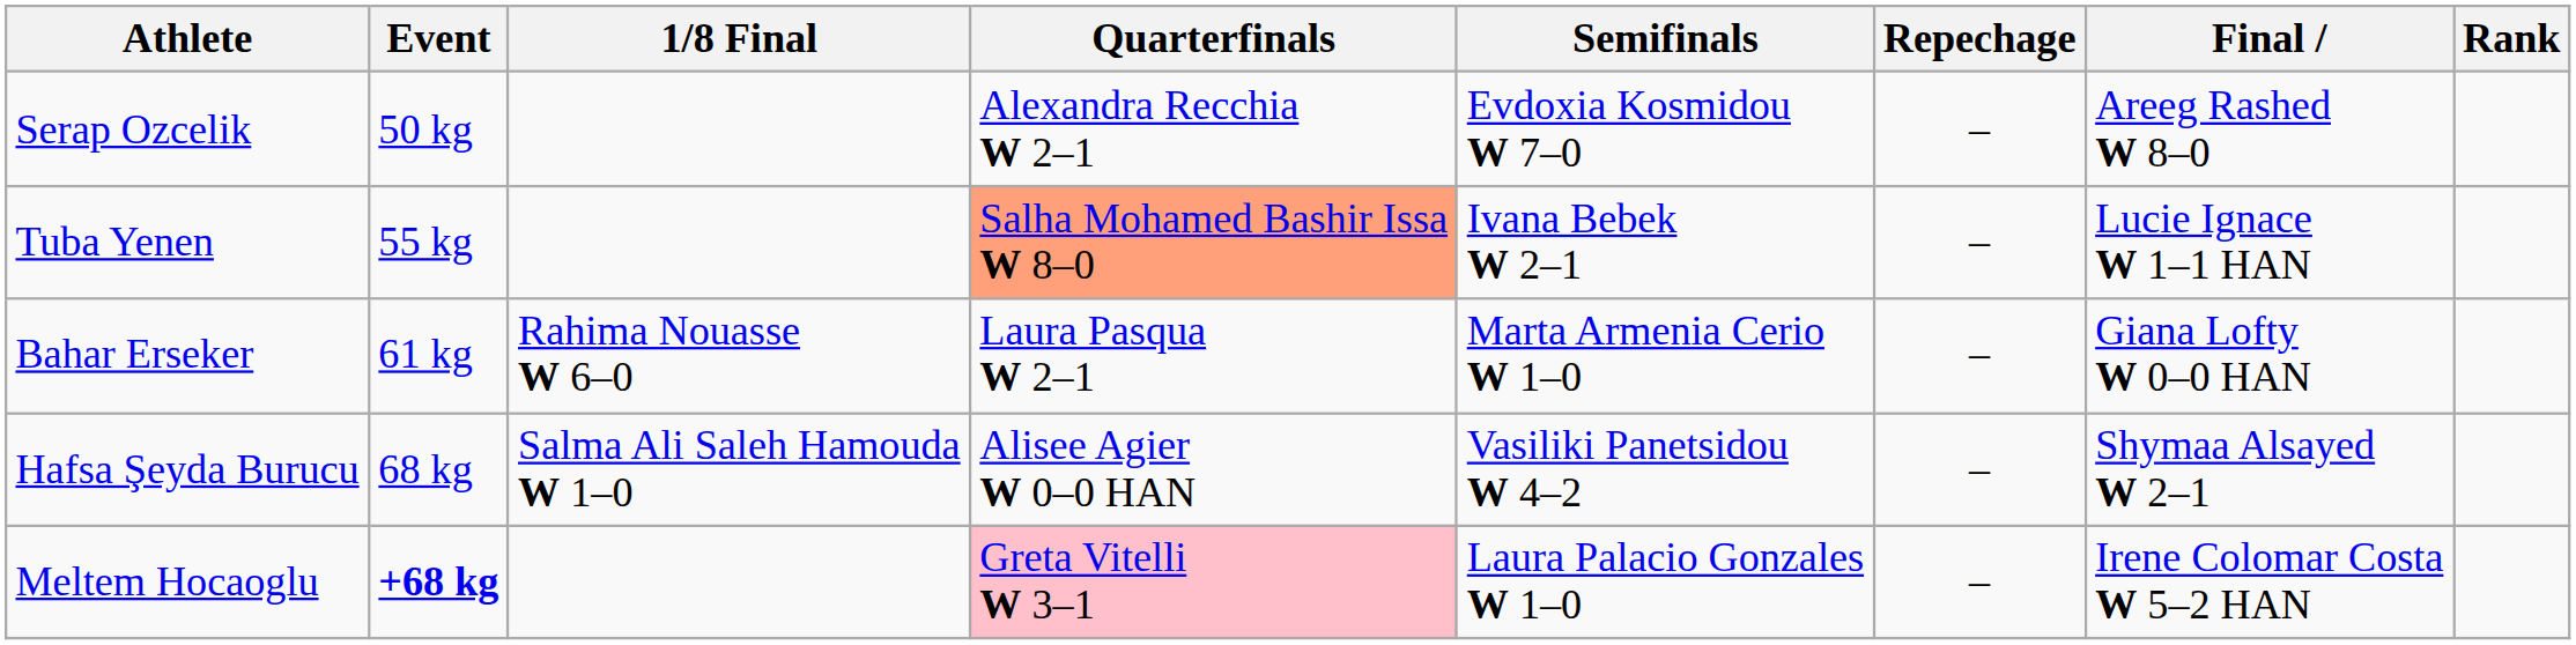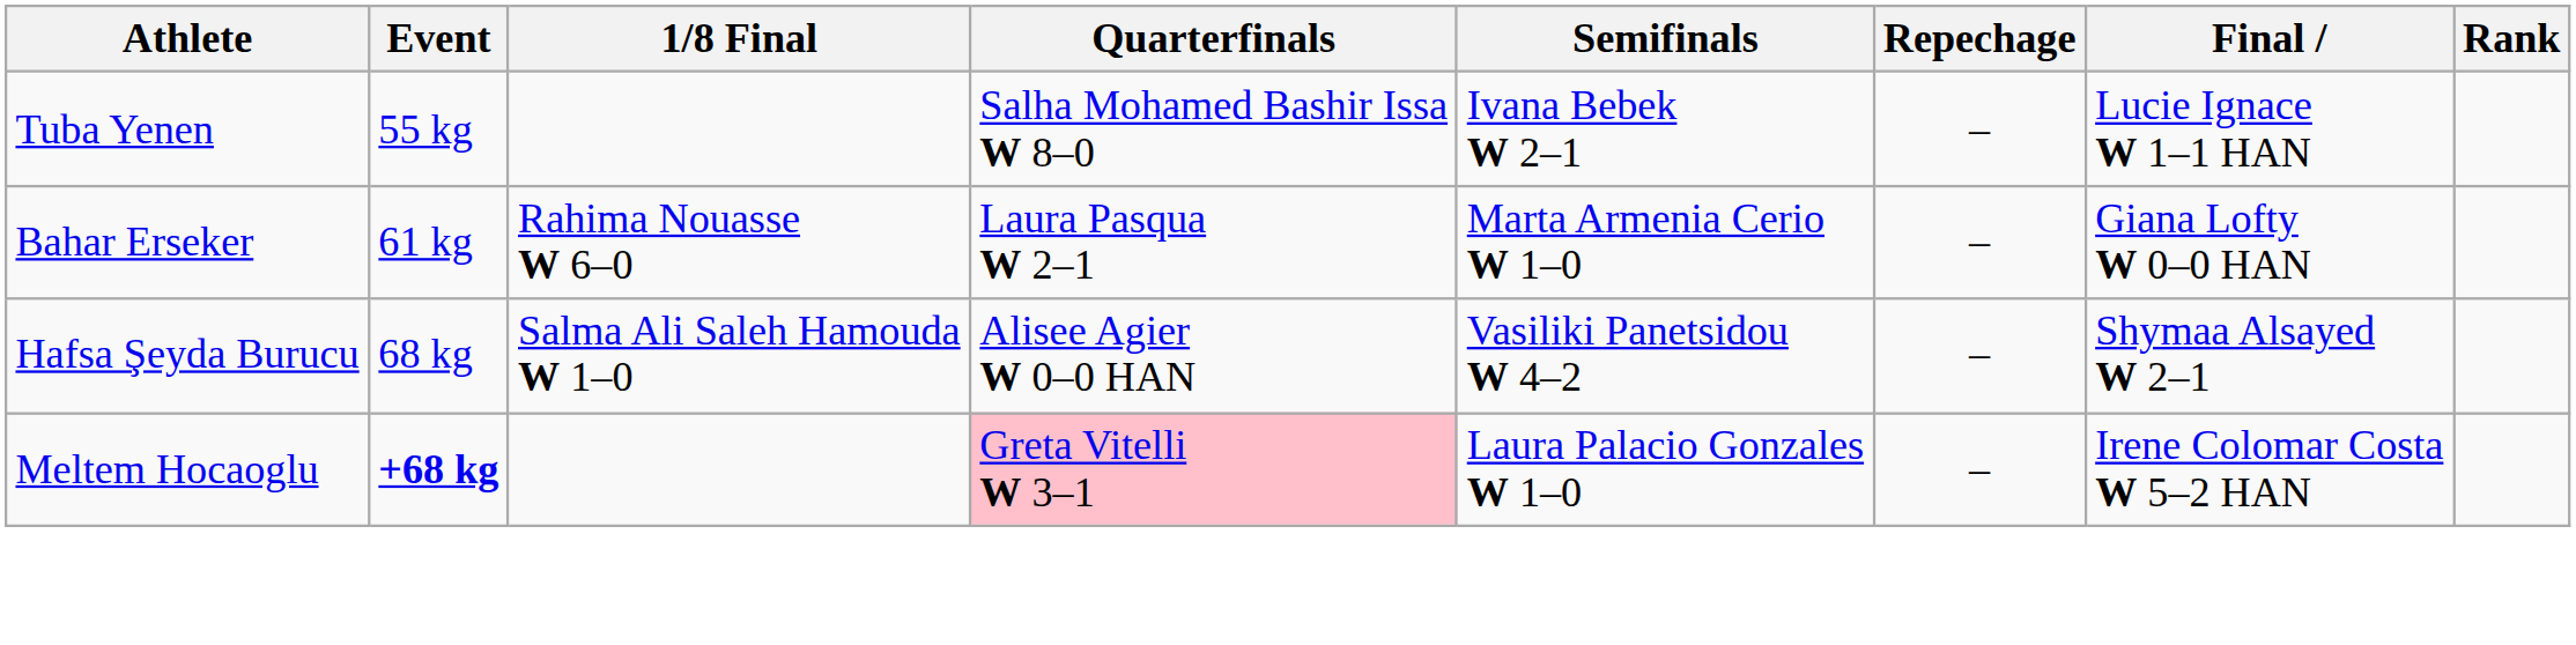- row: Serap Ozcelik | 50 kg | Alexandra Recchia W 2–1 | Evdoxia Kosmidou W 7–0 | – | Areeg Rashed W 8–0
Tuba Yenen | Quarterfinals: lightsalmon background -> no background
